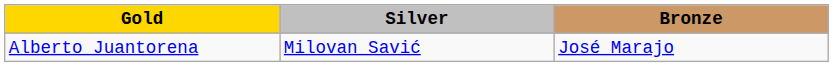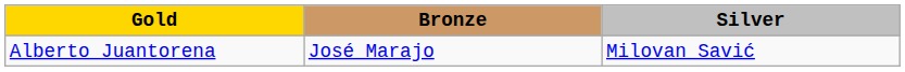columns swapped: Silver <-> Bronze
